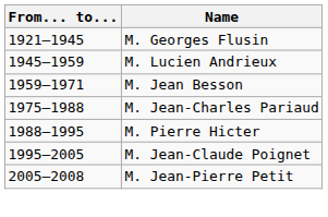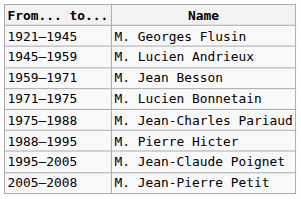+ row: 1971–1975 | M. Lucien Bonnetain
